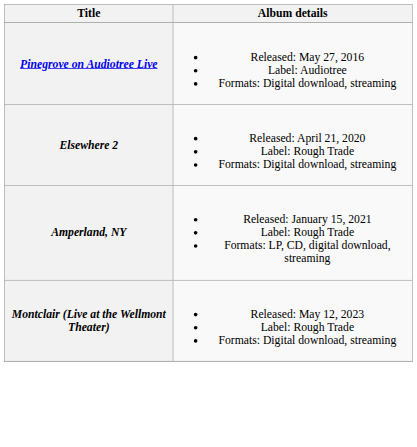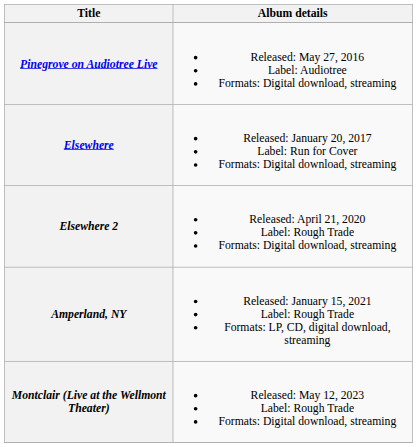+ row: Elsewhere | Released: January 20, 2017 Label: Run for Cover Formats: Digital download, streaming
